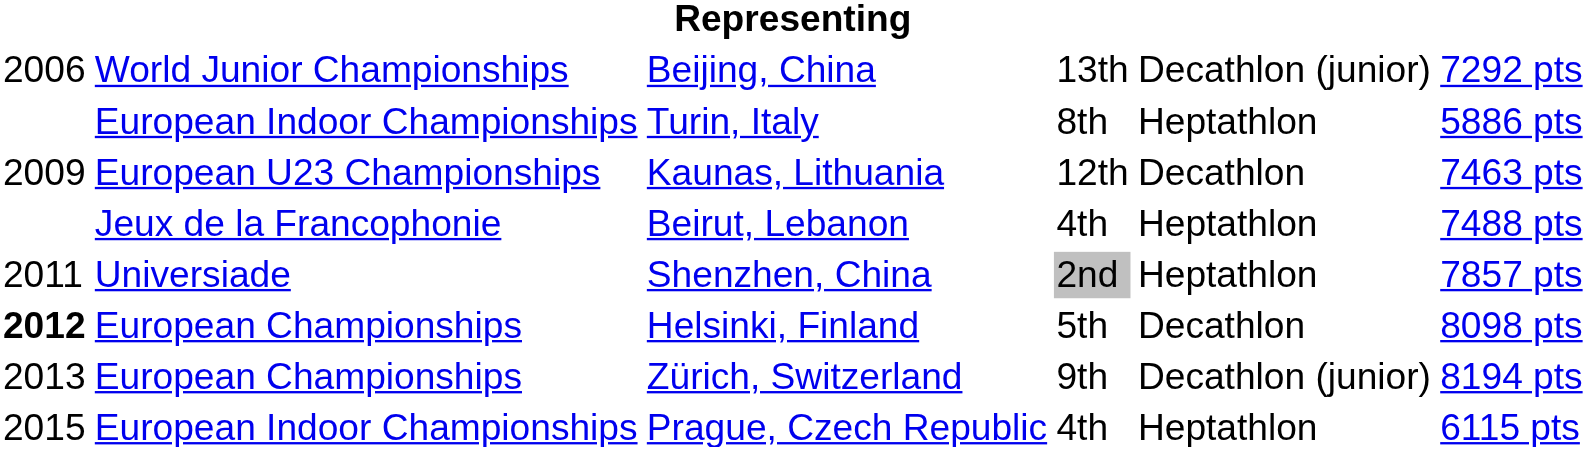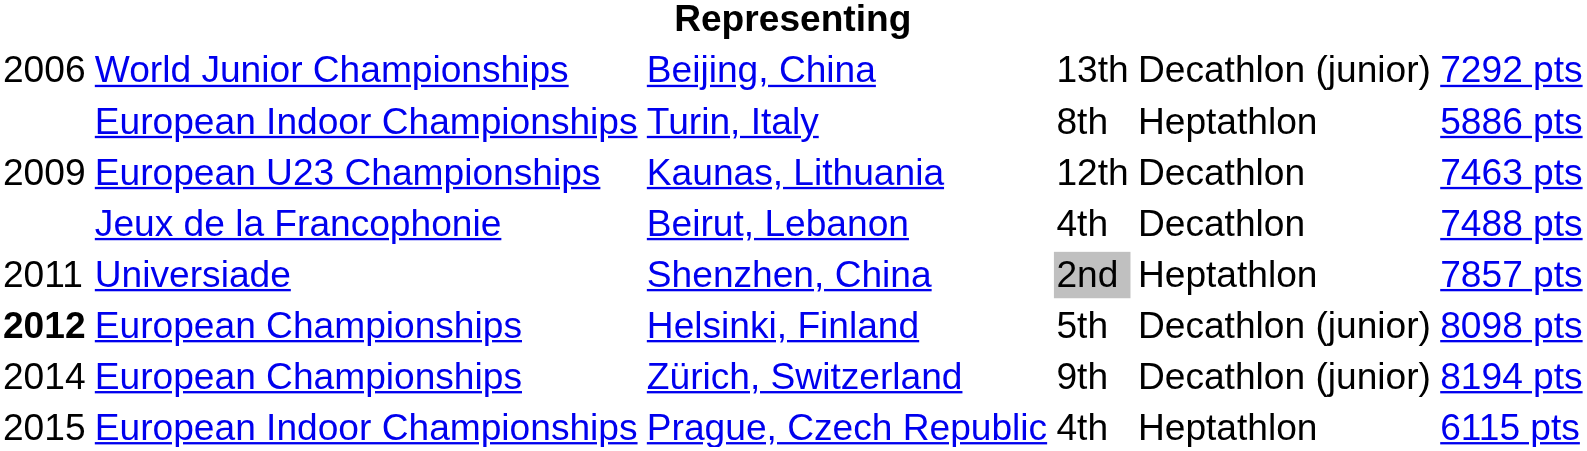Beirut, Lebanon | column 5: Heptathlon -> Decathlon
Helsinki, Finland | column 5: Decathlon -> Decathlon (junior)
Zürich, Switzerland | column 1: 2013 -> 2014
